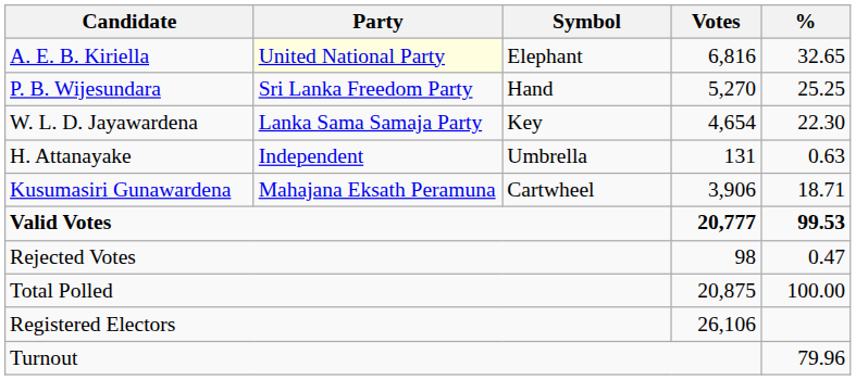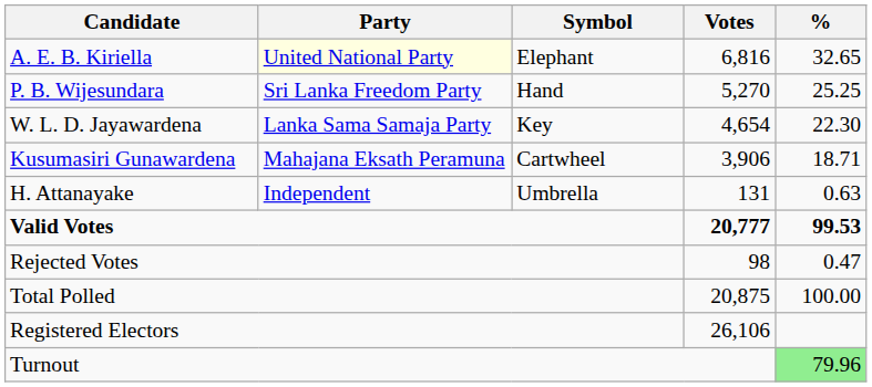rows swapped: Kusumasiri Gunawardena <-> H. Attanayake
Turnout | %: no background -> lightgreen background
